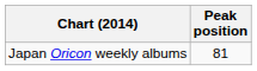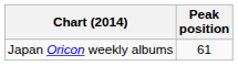Japan Oricon weekly albums | Peak position: 81 -> 61
